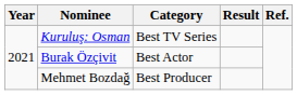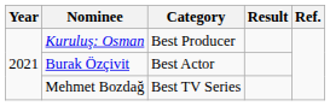Kuruluş: Osman | Category: Best TV Series -> Best Producer
Mehmet Bozdağ | Category: Best Producer -> Best TV Series
